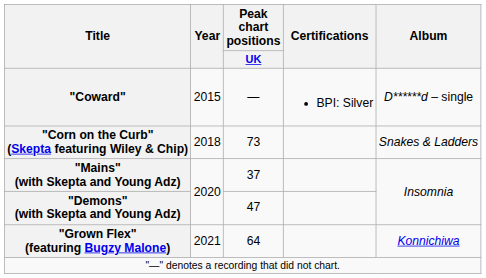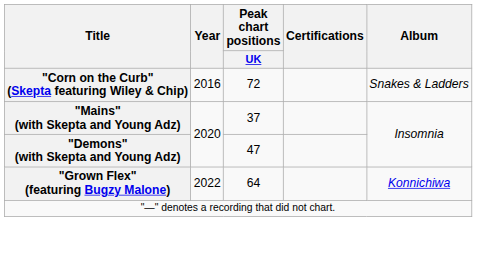- row: "Coward" | 2015 | — | BPI: Silver | D******d – single
"Corn on the Curb" (Skepta featuring Wiley & Chip) | Year: 2018 -> 2016
"Corn on the Curb" (Skepta featuring Wiley & Chip) | Peak chart positions / UK: 73 -> 72
"Grown Flex" (featuring Bugzy Malone) | Year: 2021 -> 2022
